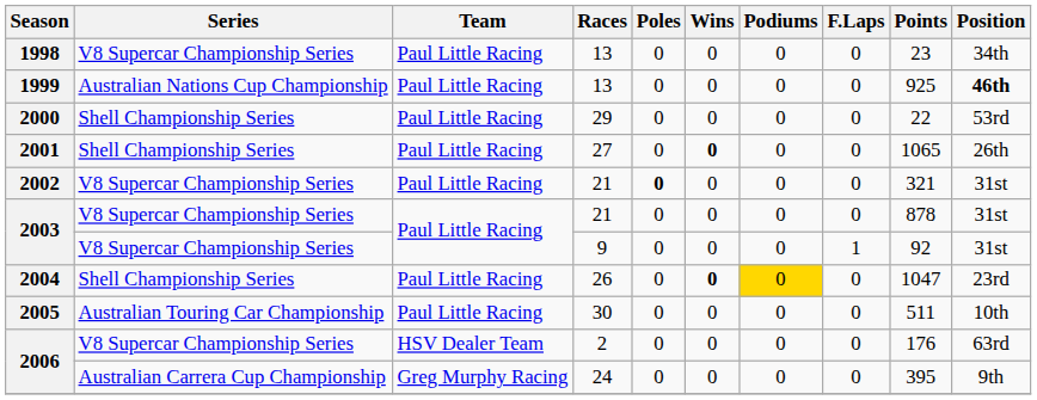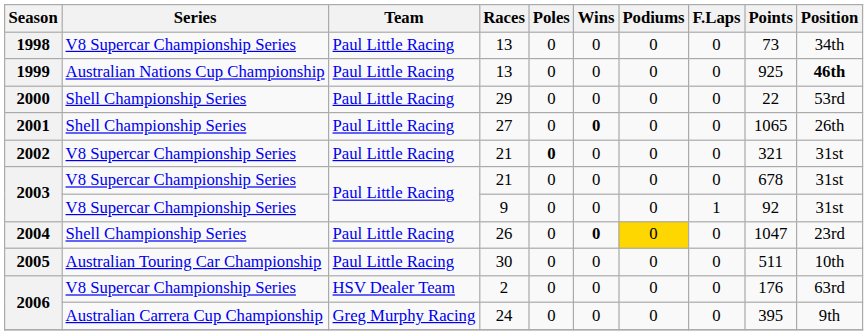1998 | Points: 23 -> 73
2003 / 21 | Points: 878 -> 678
